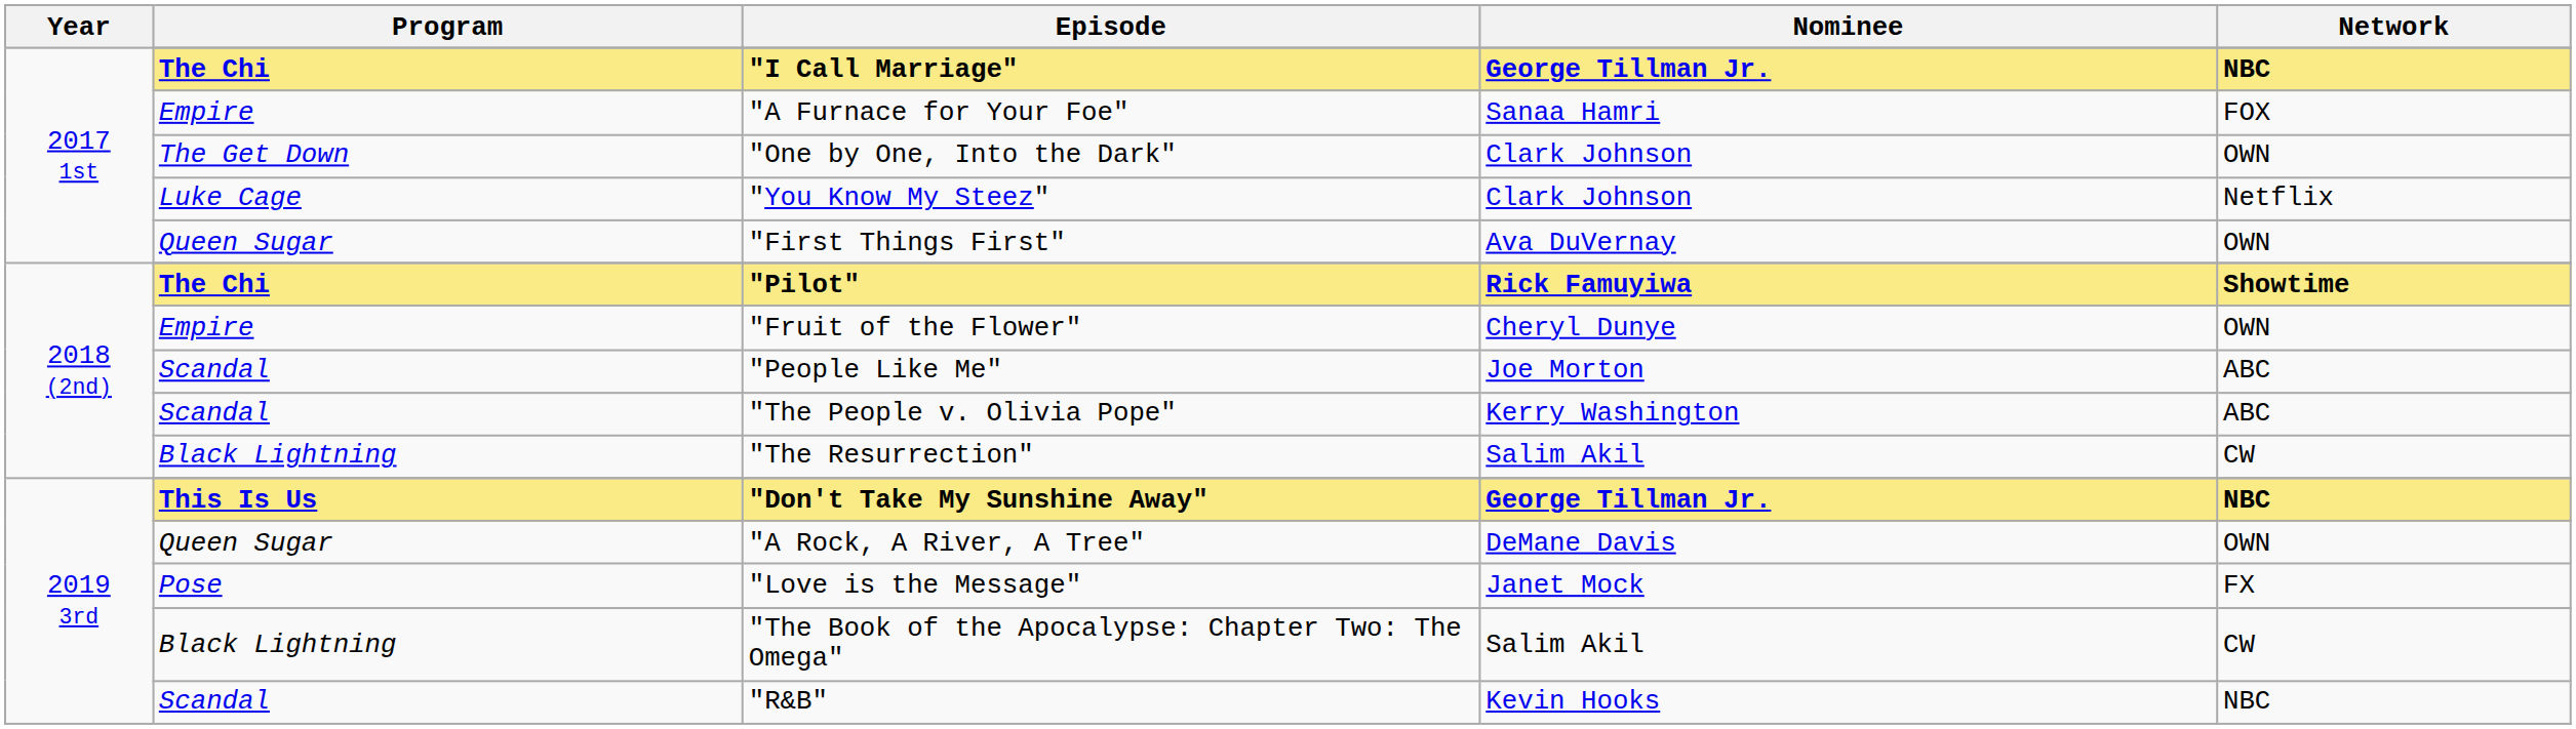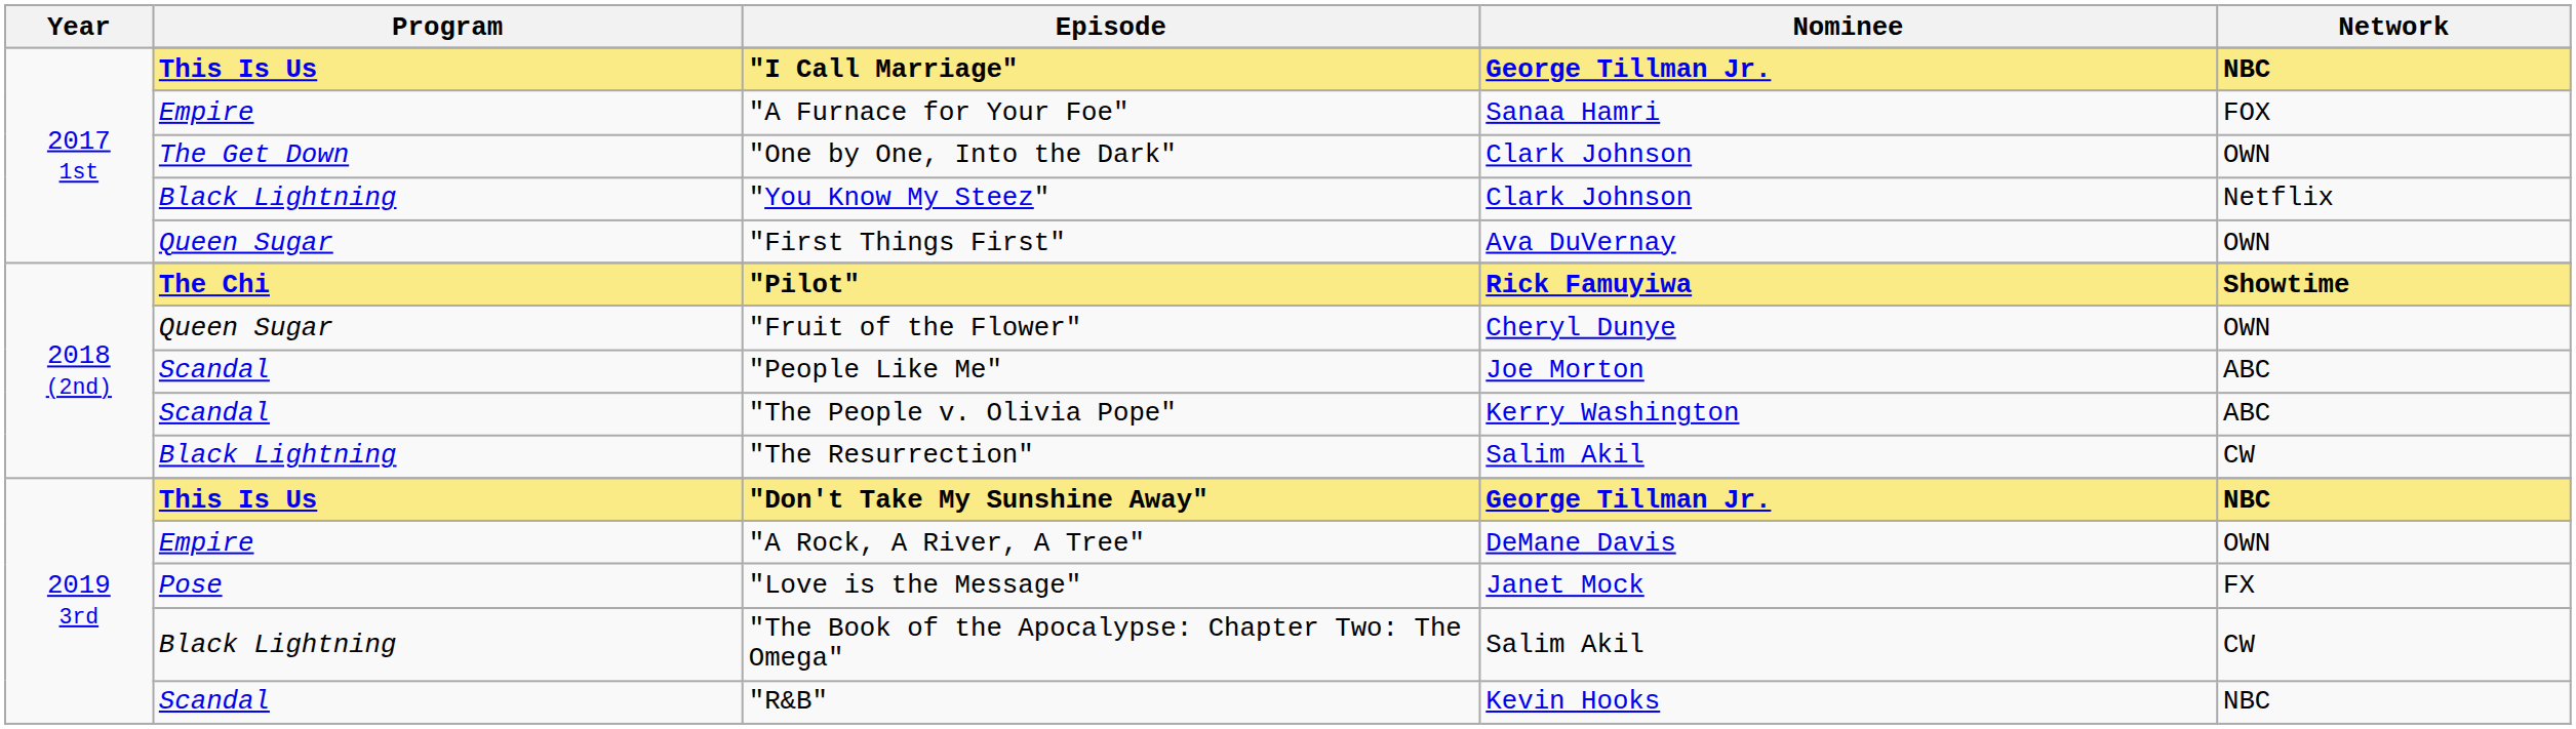"I Call Marriage" | Program: The Chi -> This Is Us
"You Know My Steez" | Program: Luke Cage -> Black Lightning
"Fruit of the Flower" | Program: Empire -> Queen Sugar
"A Rock, A River, A Tree" | Program: Queen Sugar -> Empire
